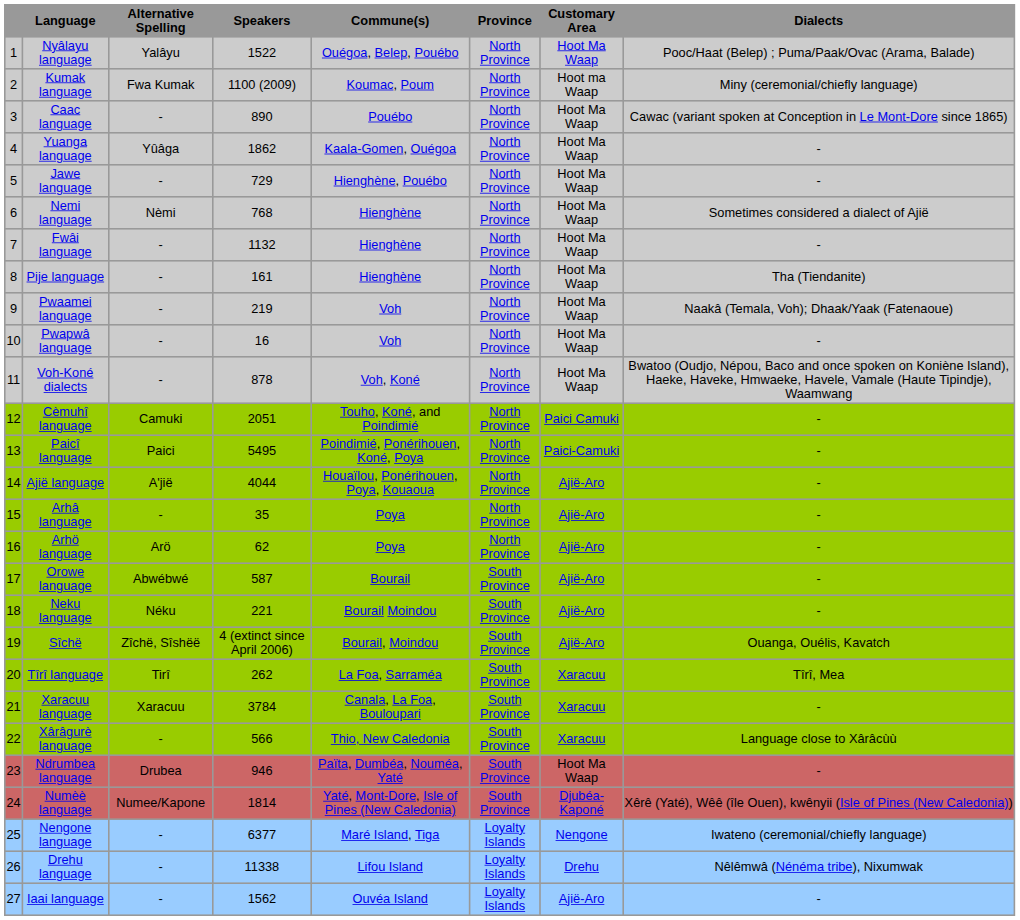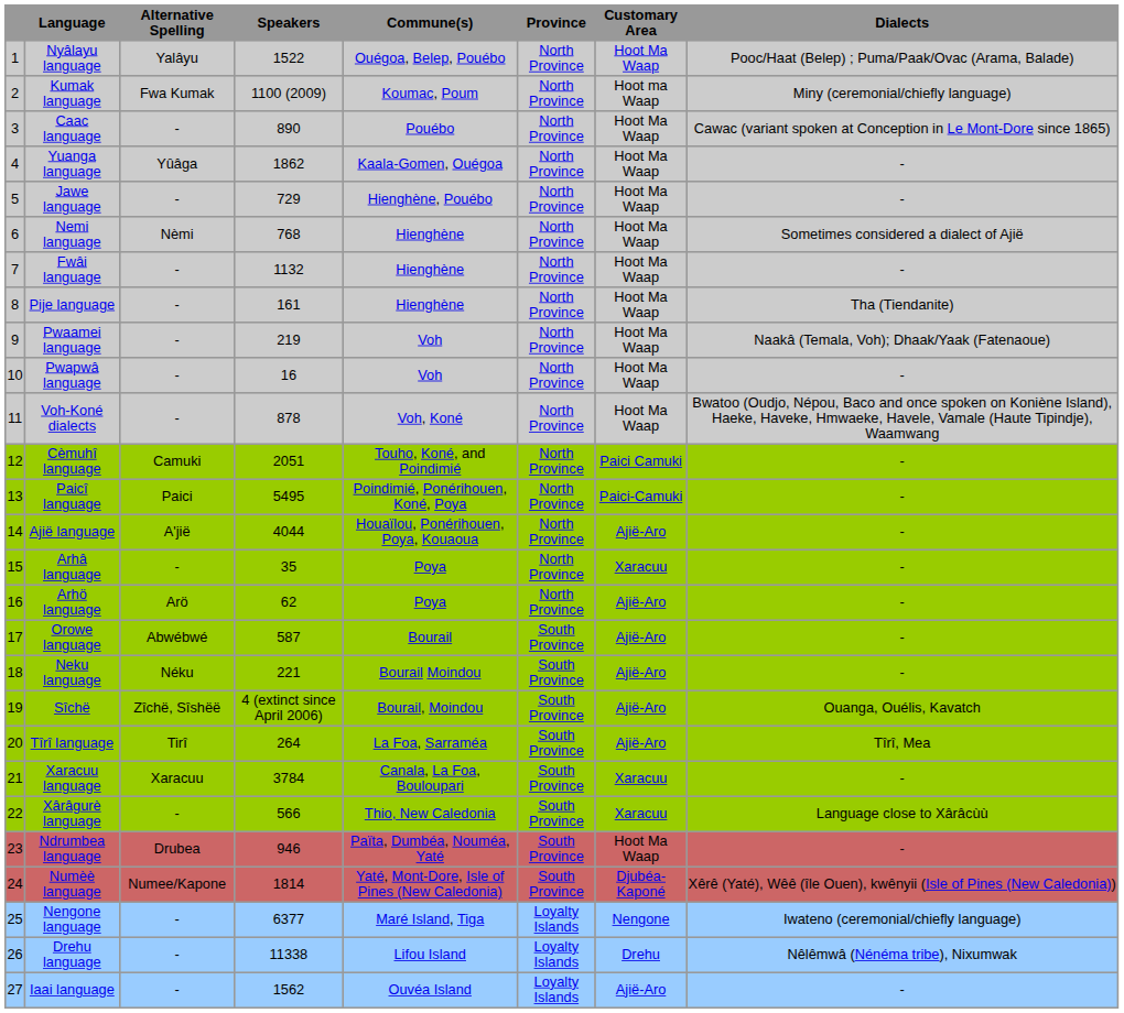Arhâ language | Customary Area: Ajië-Aro -> Xaracuu
Tîrî language | Speakers: 262 -> 264
Tîrî language | Customary Area: Xaracuu -> Ajië-Aro
